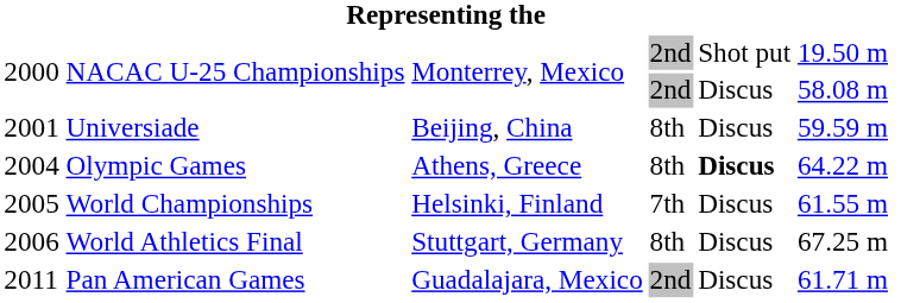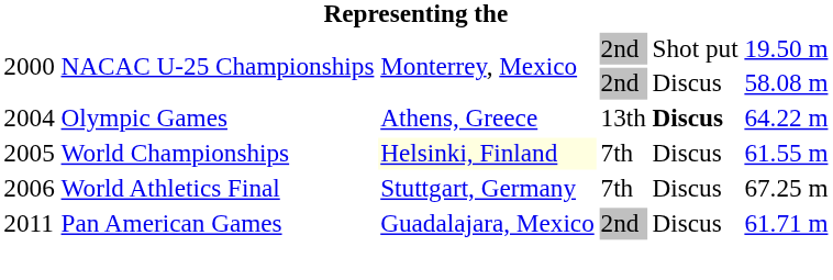- row: 2001 | Universiade | Beijing, China | 8th | Discus | 59.59 m
2004 | column 4: 8th -> 13th
2005 | column 3: no background -> lightyellow background
2006 | column 4: 8th -> 7th
